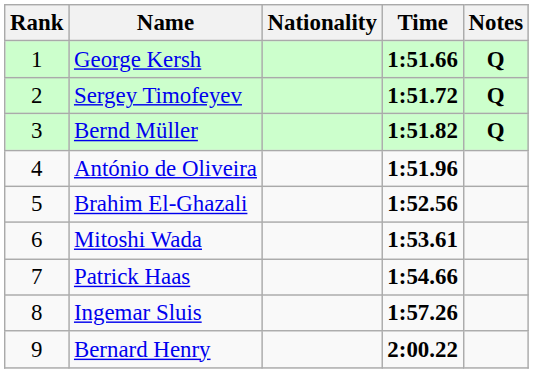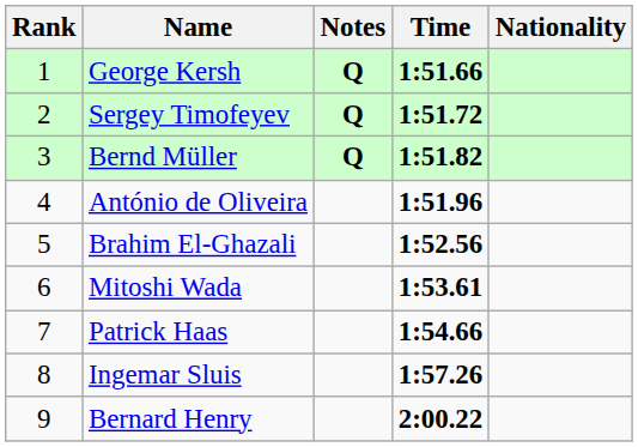columns swapped: Nationality <-> Notes
